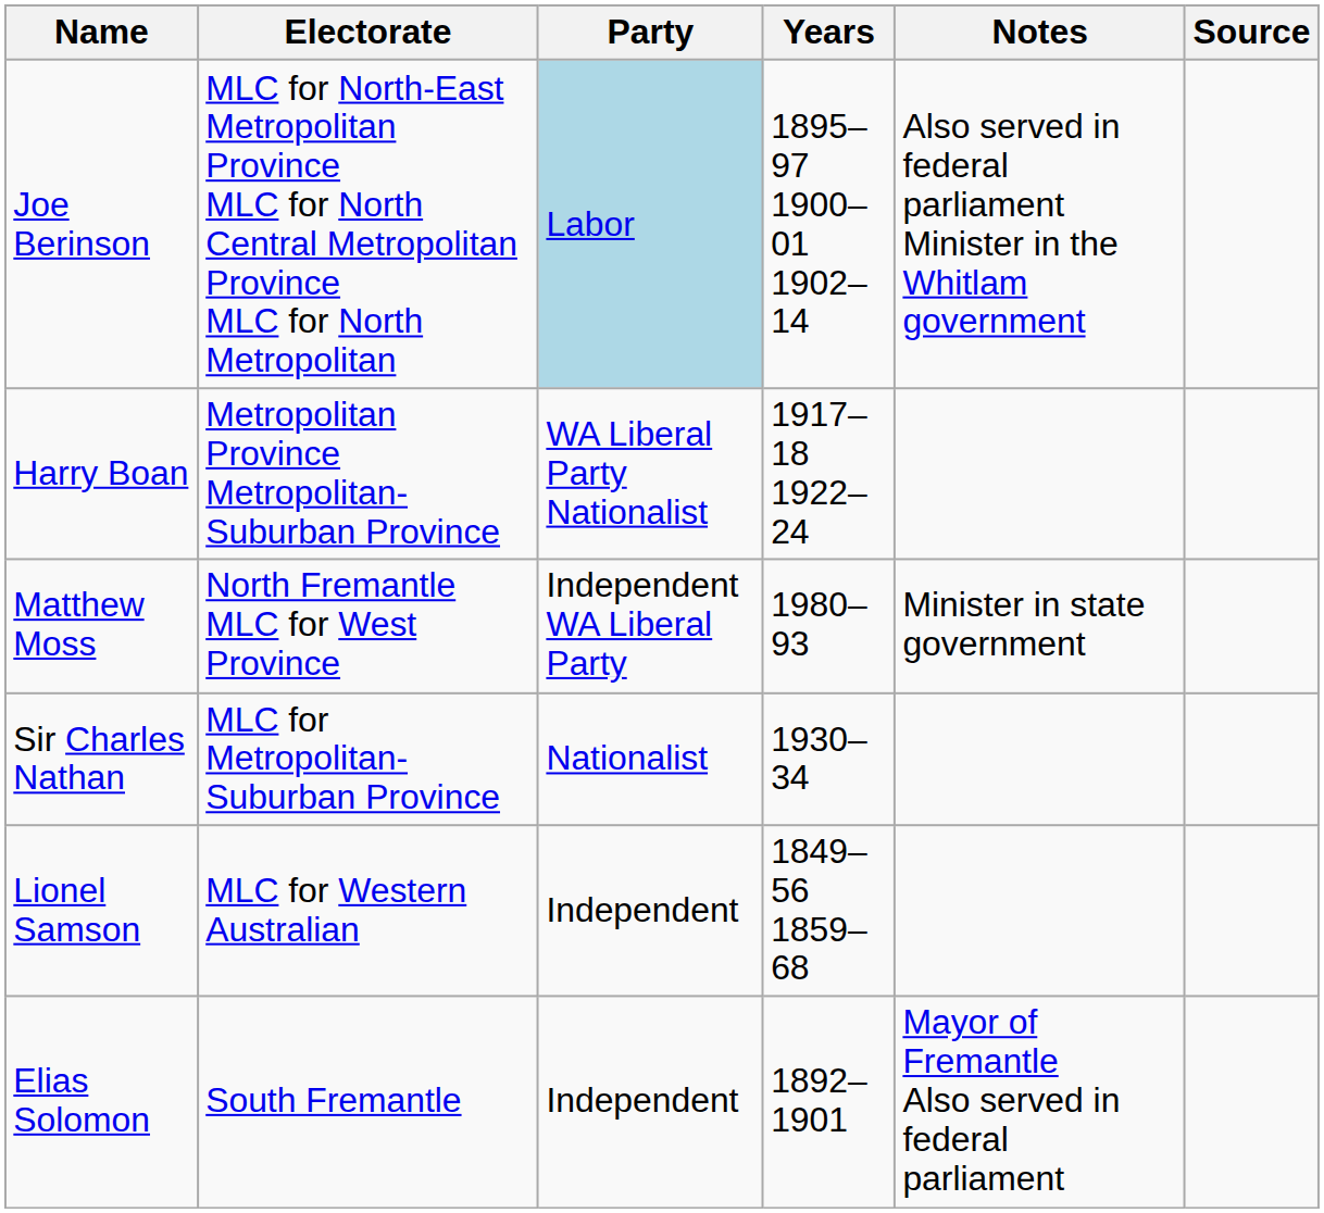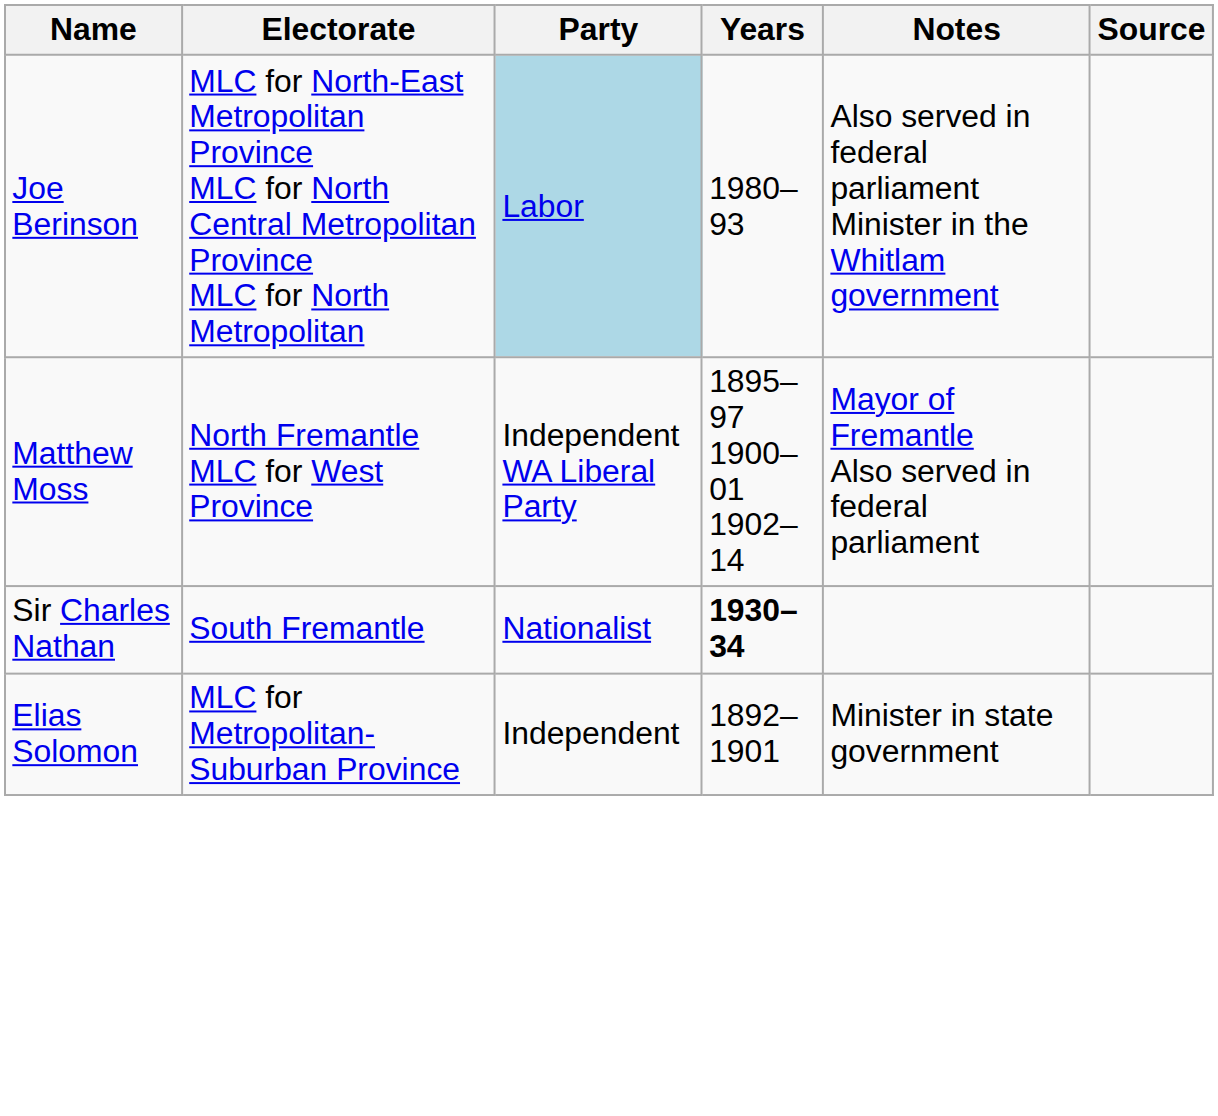Joe Berinson | Years: 1895–97 1900–01 1902–14 -> 1980–93
- row: Harry Boan | Metropolitan Province Metropolitan-Suburban Province | WA Liberal Party Nationalist | 1917–18 1922–24
Matthew Moss | Years: 1980–93 -> 1895–97 1900–01 1902–14
Matthew Moss | Notes: Minister in state government -> Mayor of Fremantle Also served in federal parliament
Sir Charles Nathan | Electorate: MLC for Metropolitan-Suburban Province -> South Fremantle
Sir Charles Nathan | Years: normal -> bold
- row: Lionel Samson | MLC for Western Australian | Independent | 1849–56 1859–68
Elias Solomon | Electorate: South Fremantle -> MLC for Metropolitan-Suburban Province
Elias Solomon | Notes: Mayor of Fremantle Also served in federal parliament -> Minister in state government
